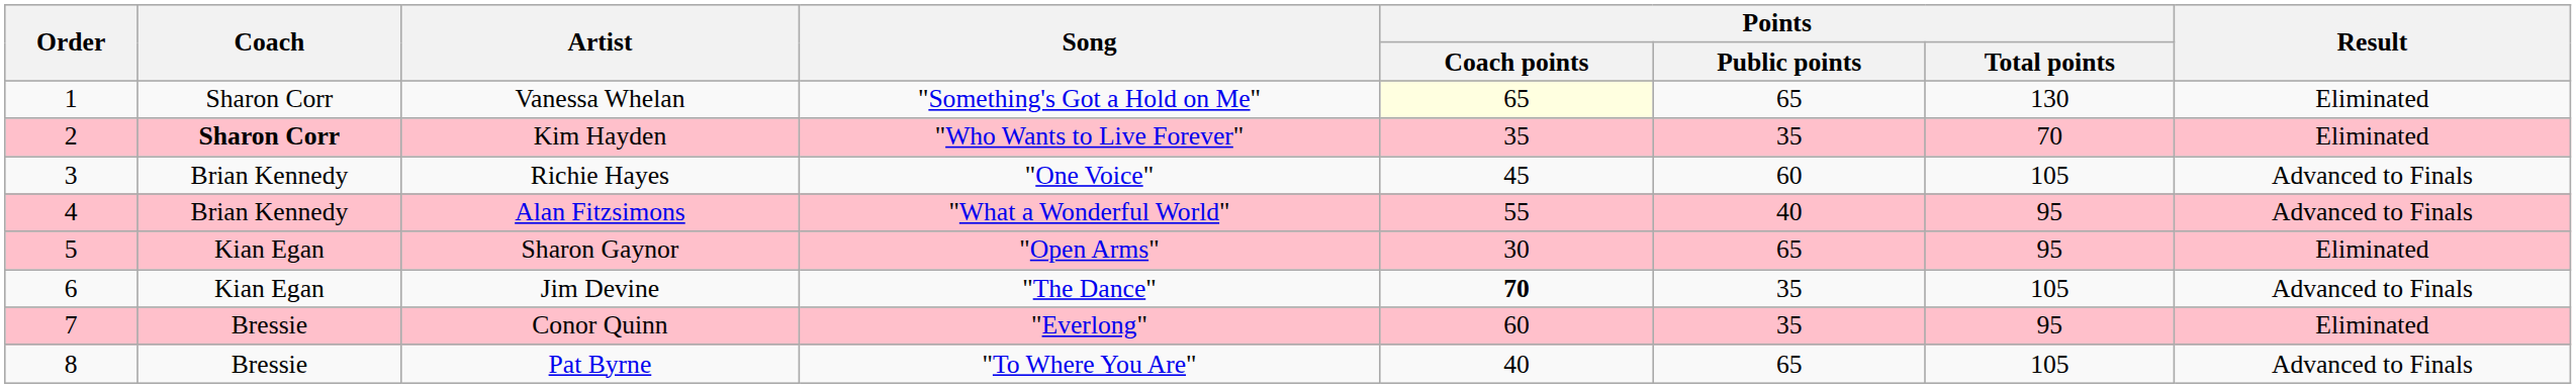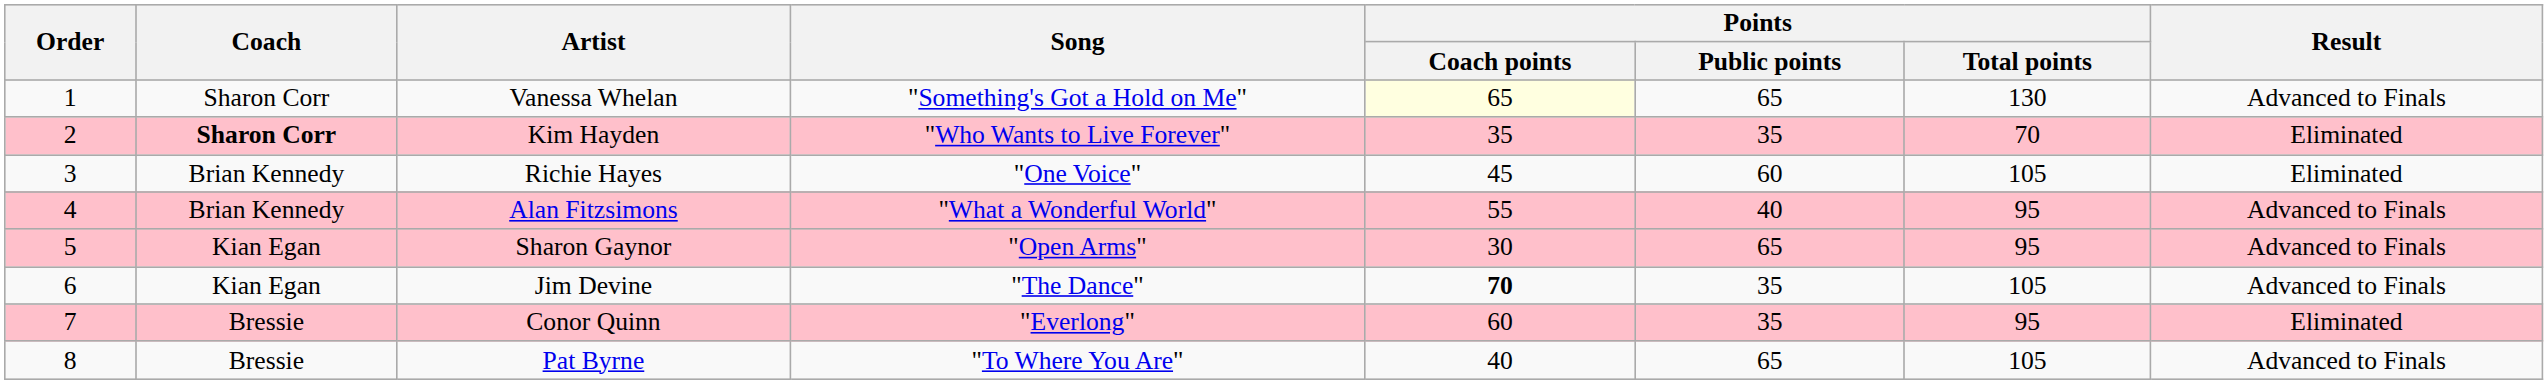Vanessa Whelan | Result: Eliminated -> Advanced to Finals
Richie Hayes | Result: Advanced to Finals -> Eliminated
Sharon Gaynor | Result: Eliminated -> Advanced to Finals
